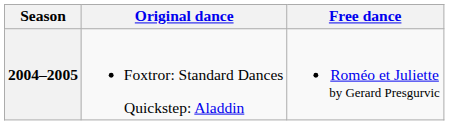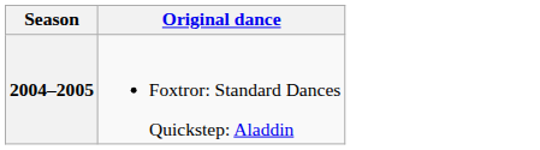- column: Free dance | Roméo et Juliette by Gerard Presgurvic
